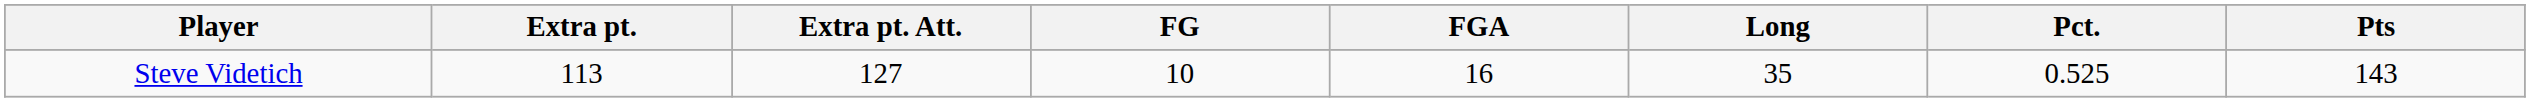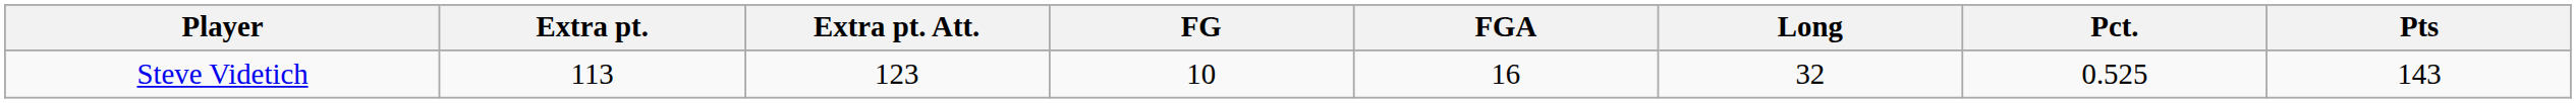Steve Videtich | Extra pt. Att.: 127 -> 123
Steve Videtich | Long: 35 -> 32
